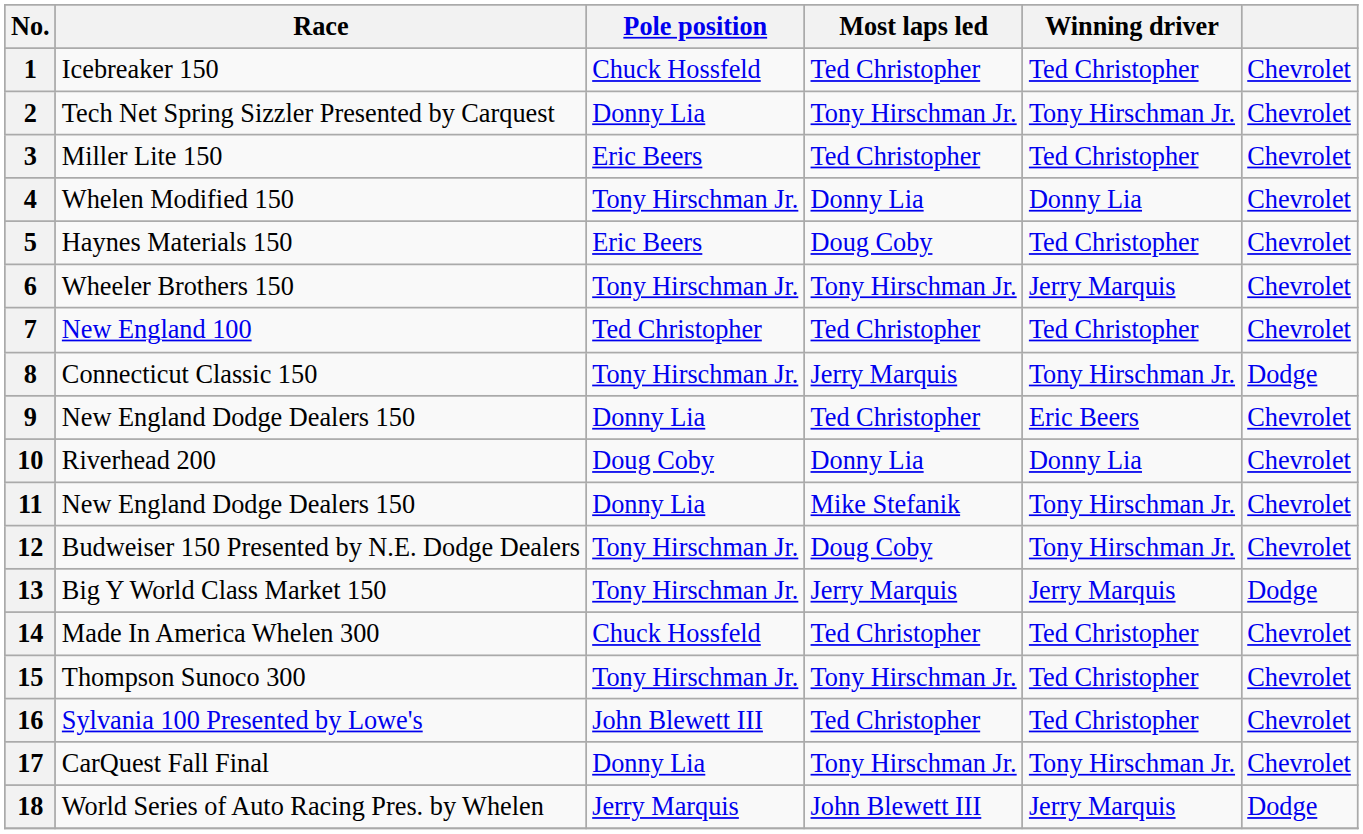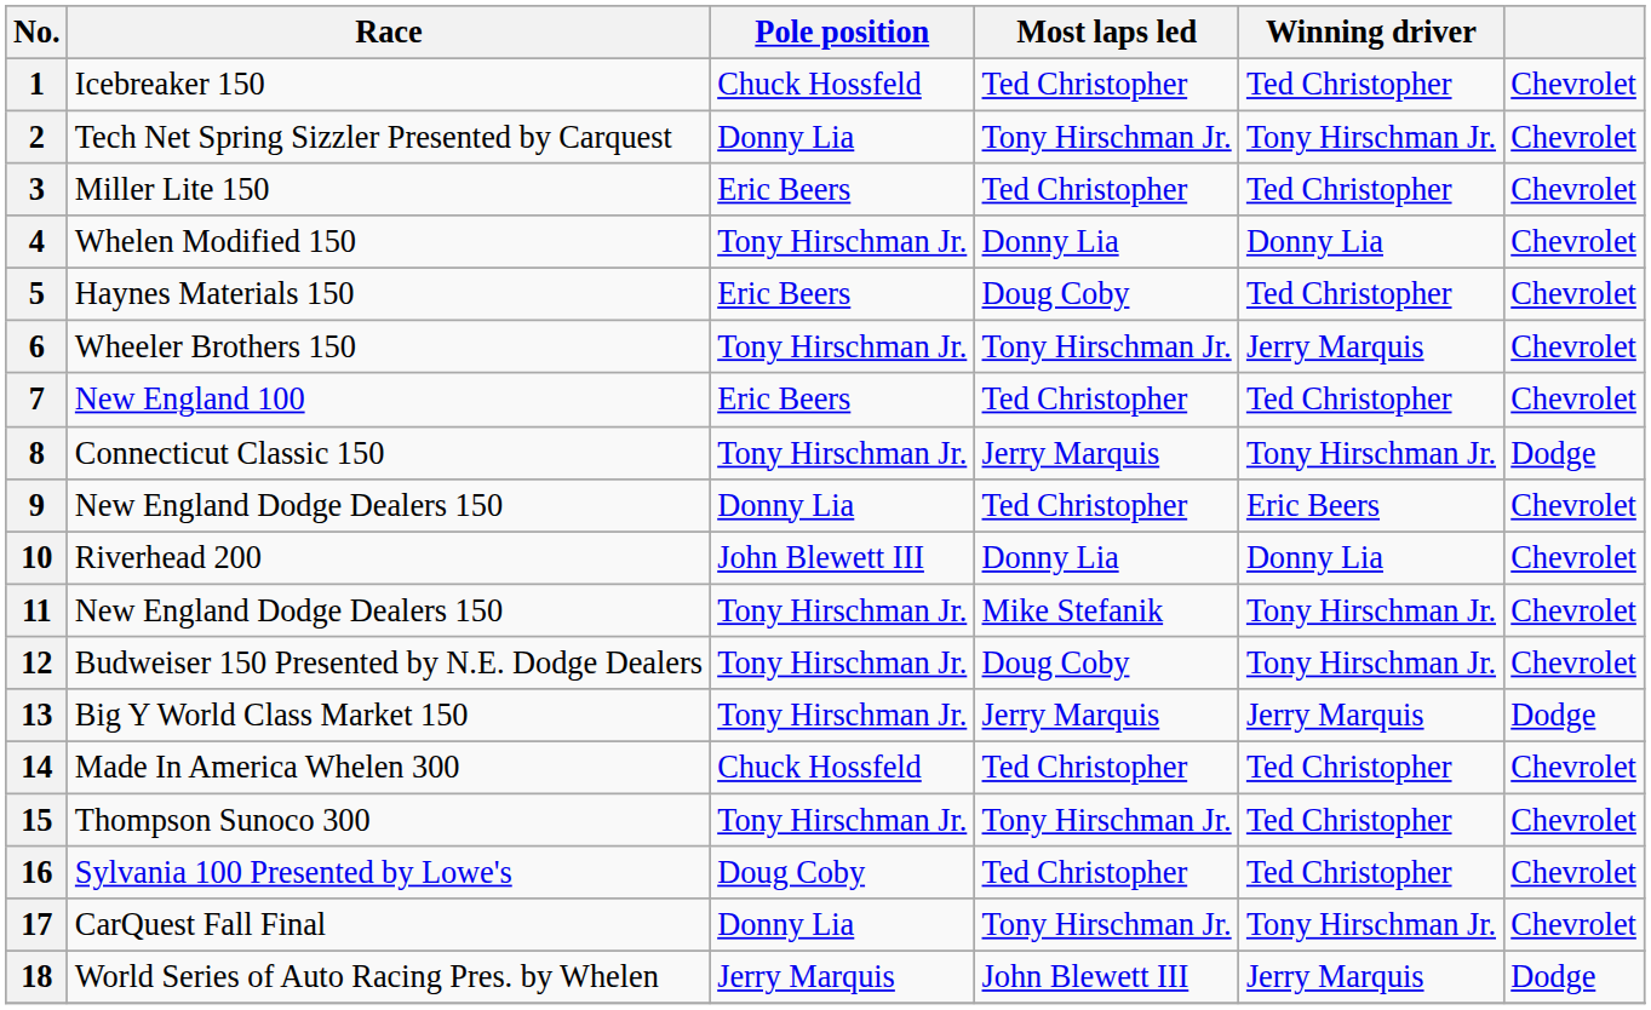7 | Pole position: Ted Christopher -> Eric Beers
10 | Pole position: Doug Coby -> John Blewett III
11 | Pole position: Donny Lia -> Tony Hirschman Jr.
16 | Pole position: John Blewett III -> Doug Coby
